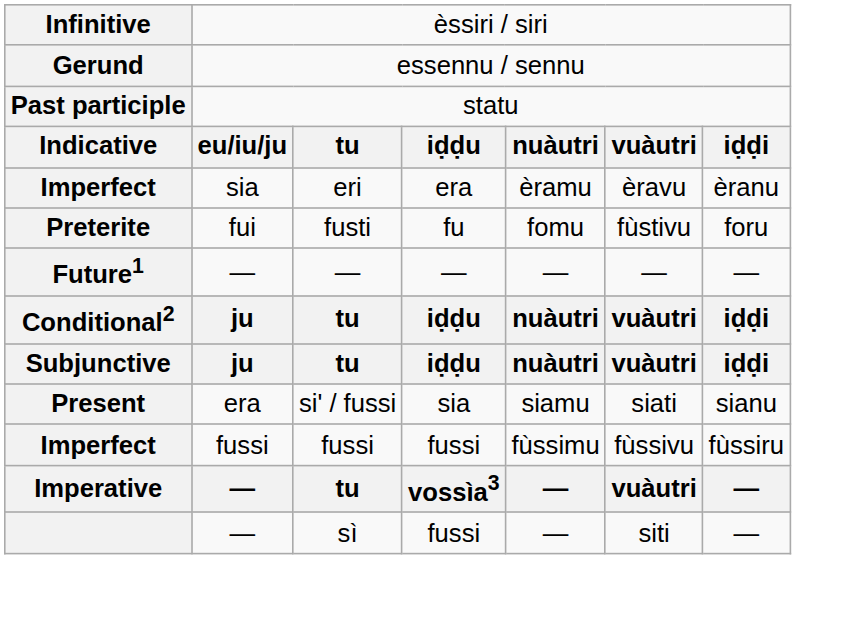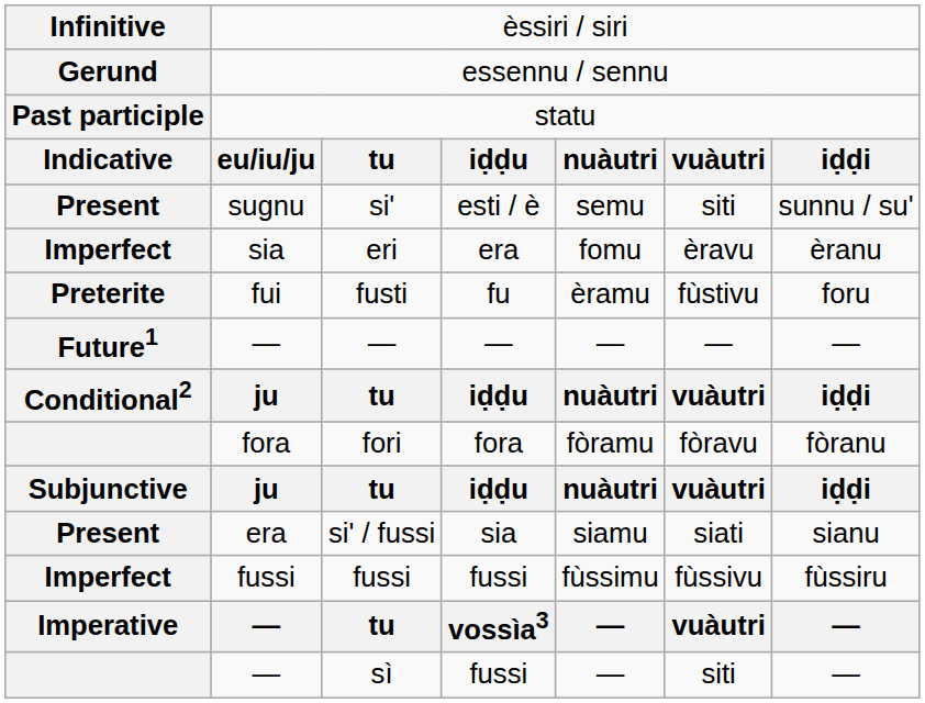+ row: Present | sugnu | si' | esti / è | semu | siti | sunnu / su'
eri | column 5: èramu -> fomu
fusti | column 5: fomu -> èramu
+ row: fora | fori | fora | fòramu | fòravu | fòranu
